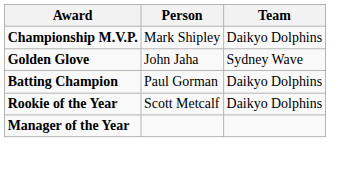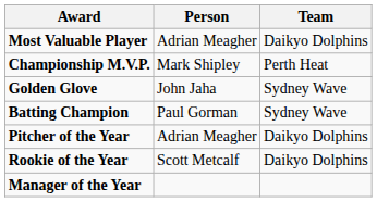+ row: Most Valuable Player | Adrian Meagher | Daikyo Dolphins
Championship M.V.P. | Team: Daikyo Dolphins -> Perth Heat
Batting Champion | Team: Daikyo Dolphins -> Sydney Wave
+ row: Pitcher of the Year | Adrian Meagher | Daikyo Dolphins
